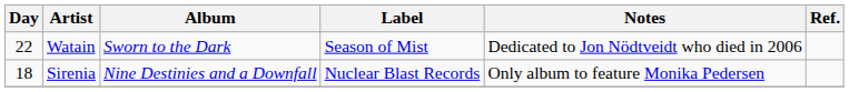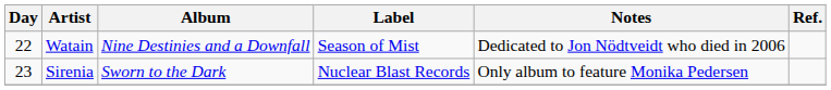Watain | Album: Sworn to the Dark -> Nine Destinies and a Downfall
Sirenia | Day: 18 -> 23
Sirenia | Album: Nine Destinies and a Downfall -> Sworn to the Dark
